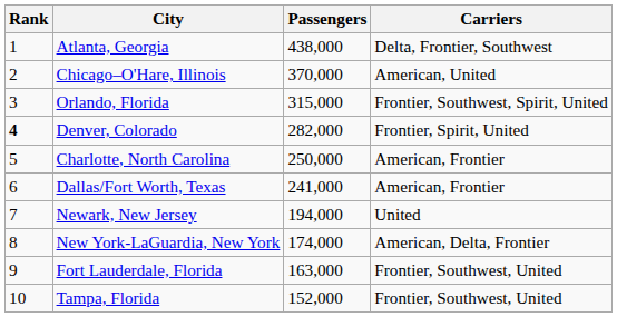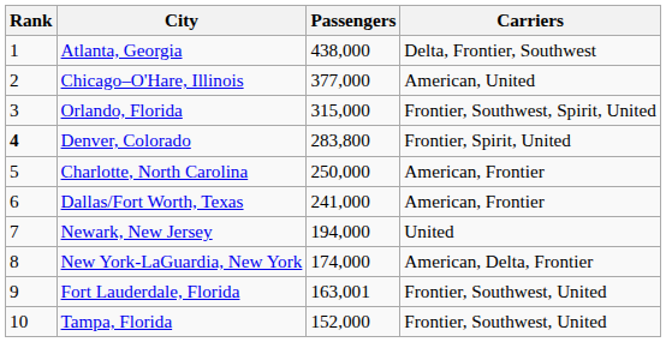Chicago–O'Hare, Illinois | Passengers: 370,000 -> 377,000
Denver, Colorado | Passengers: 282,000 -> 283,800
Fort Lauderdale, Florida | Passengers: 163,000 -> 163,001
